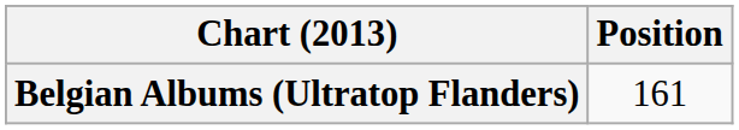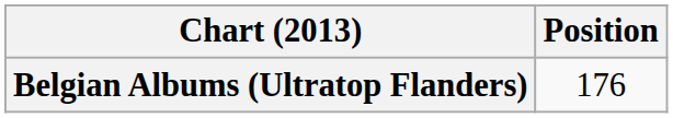Belgian Albums (Ultratop Flanders) | Position: 161 -> 176
